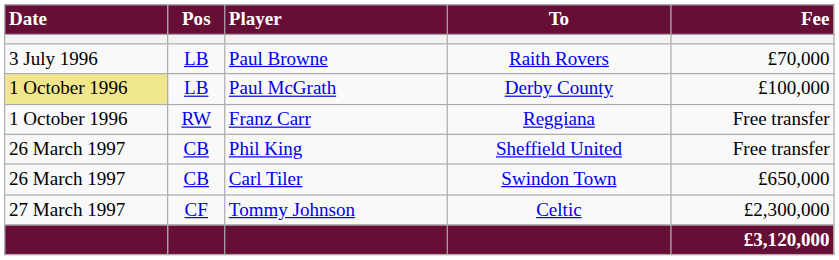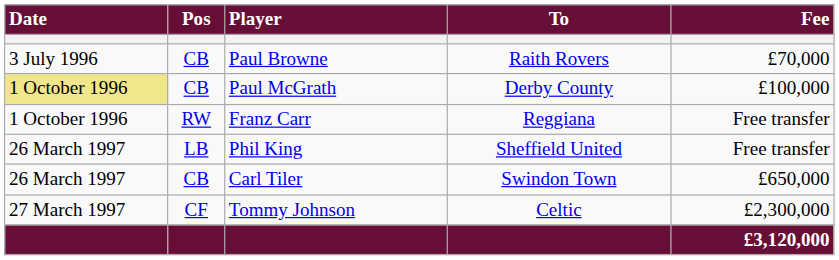Paul Browne | Pos: LB -> CB
Paul McGrath | Pos: LB -> CB
Phil King | Pos: CB -> LB
